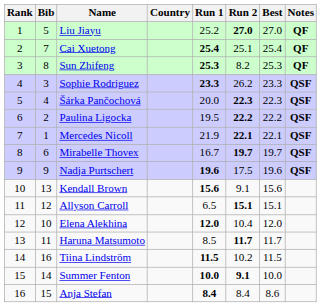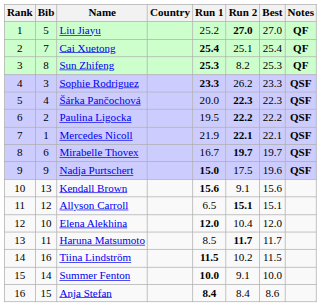Nadja Purtschert | Run 1: 19.6 -> 15.0
Summer Fenton | Run 2: bold -> normal
